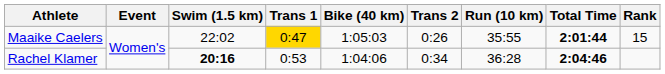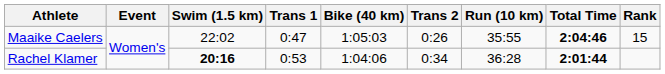Maaike Caelers | Trans 1: gold background -> no background
Maaike Caelers | Total Time: 2:01:44 -> 2:04:46
Rachel Klamer | Total Time: 2:04:46 -> 2:01:44
